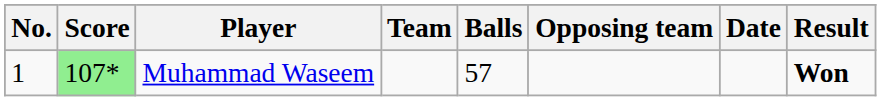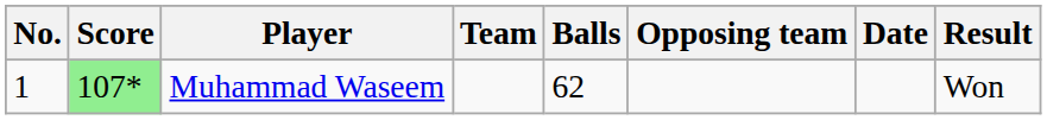Muhammad Waseem | Balls: 57 -> 62
Muhammad Waseem | Result: bold -> normal
